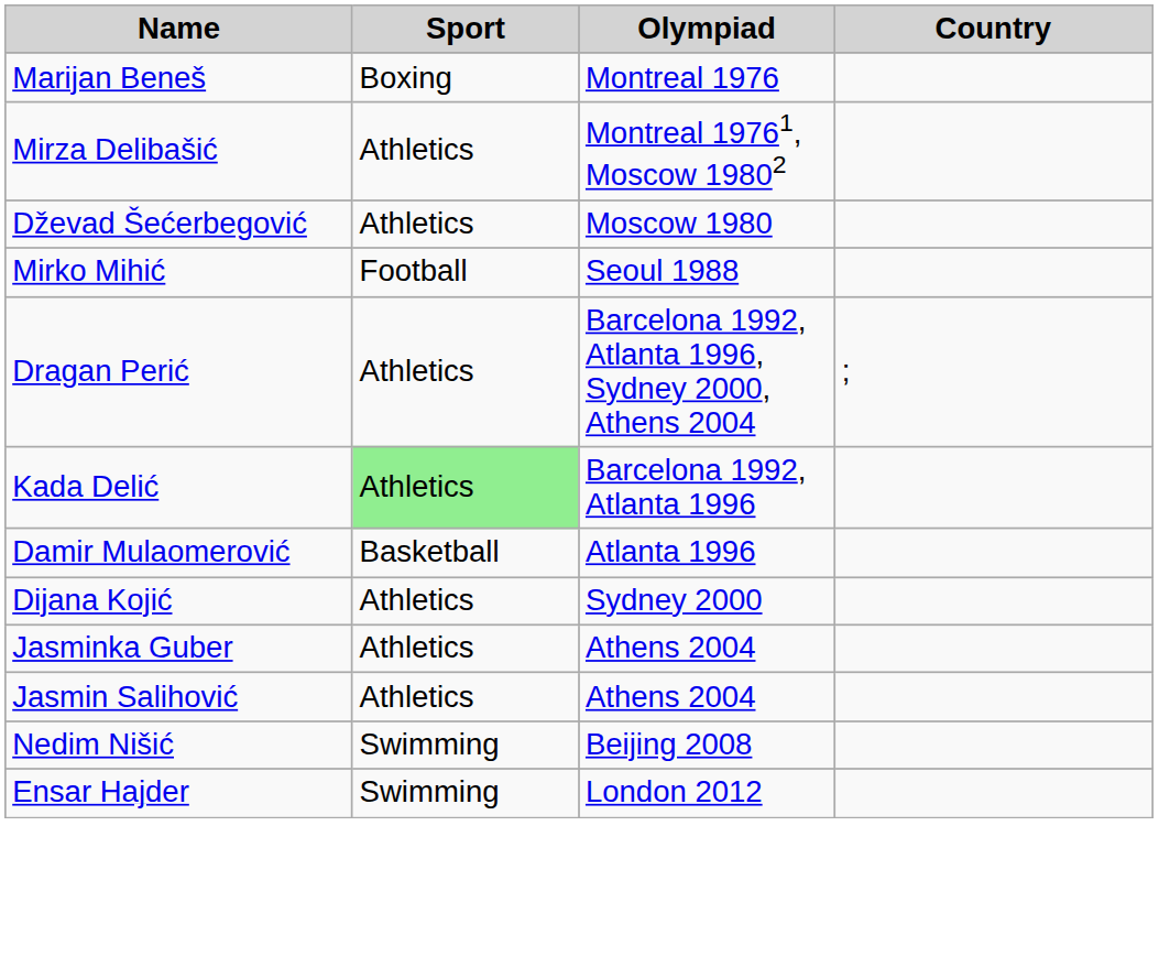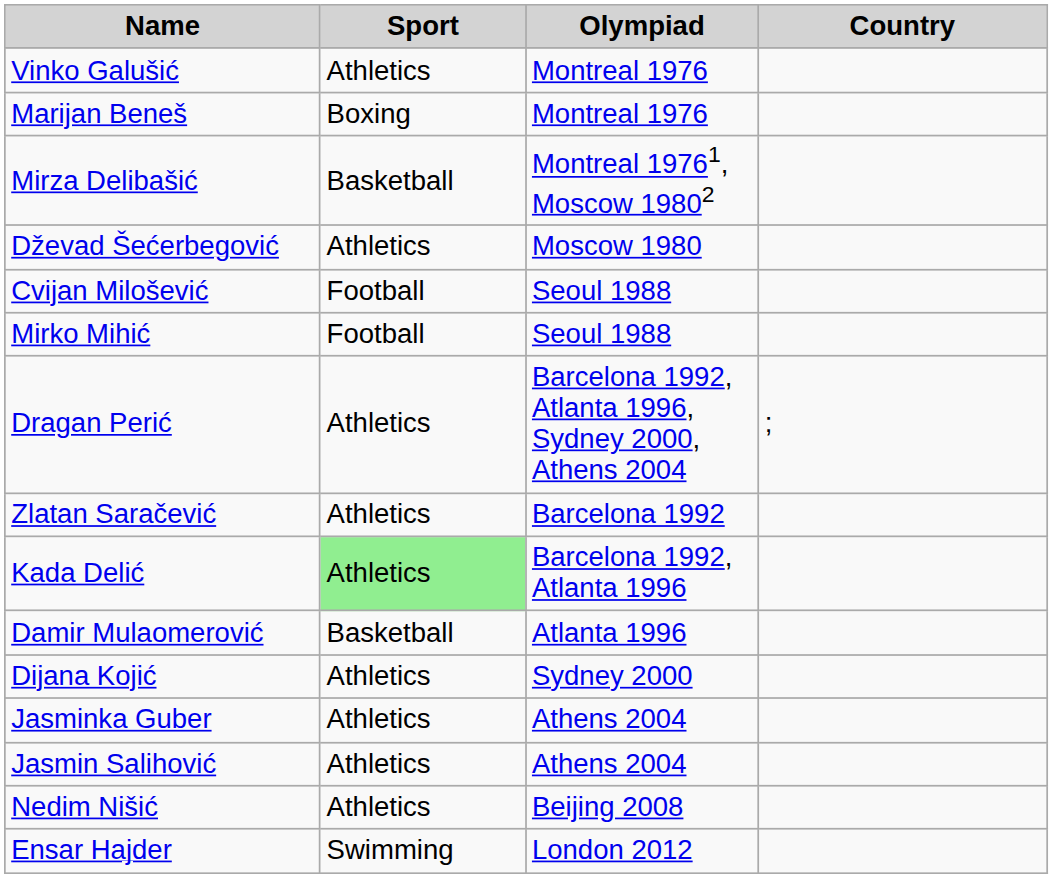+ row: Vinko Galušić | Athletics | Montreal 1976
Mirza Delibašić | Sport: Athletics -> Basketball
+ row: Cvijan Milošević | Football | Seoul 1988
+ row: Zlatan Saračević | Athletics | Barcelona 1992
Nedim Nišić | Sport: Swimming -> Athletics
